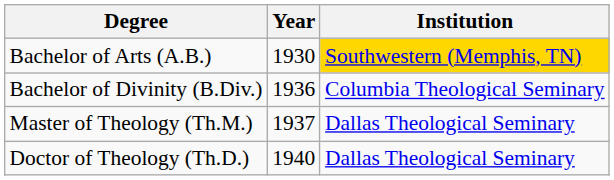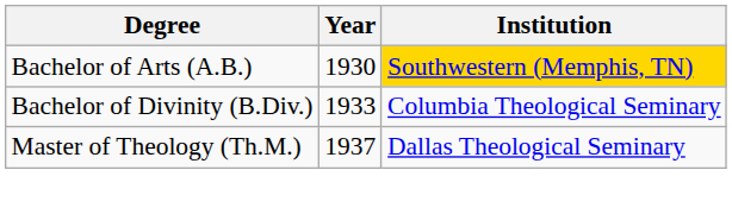Bachelor of Divinity (B.Div.) | Year: 1936 -> 1933
- row: Doctor of Theology (Th.D.) | 1940 | Dallas Theological Seminary
